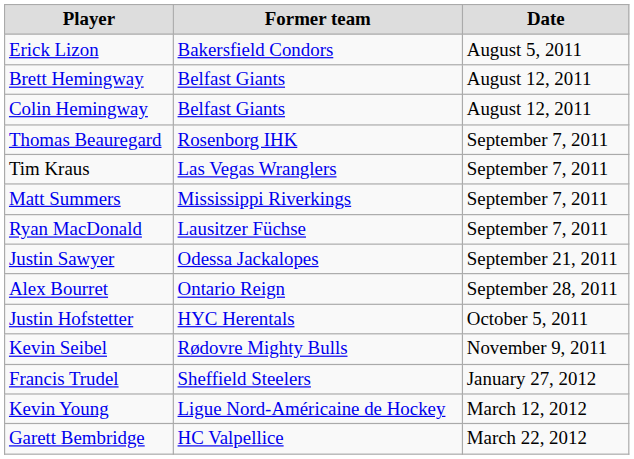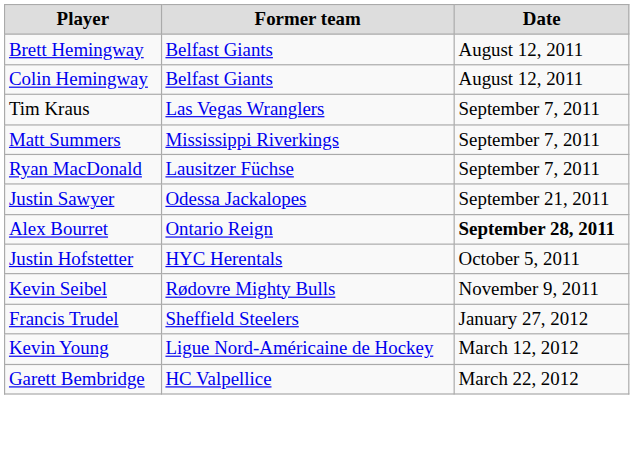- row: Erick Lizon | Bakersfield Condors | August 5, 2011
- row: Thomas Beauregard | Rosenborg IHK | September 7, 2011
Alex Bourret | Date: normal -> bold
